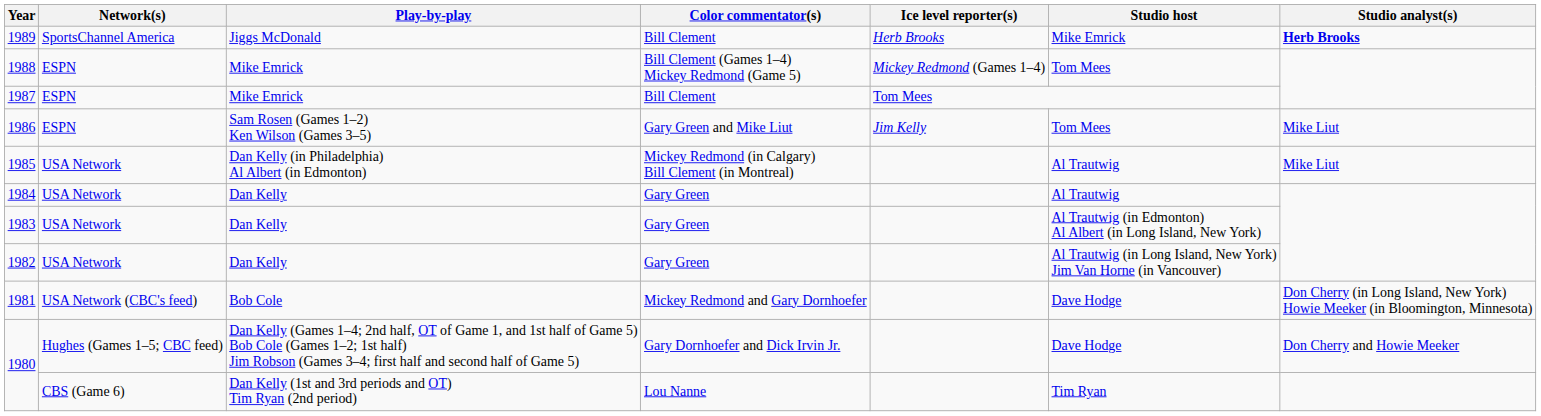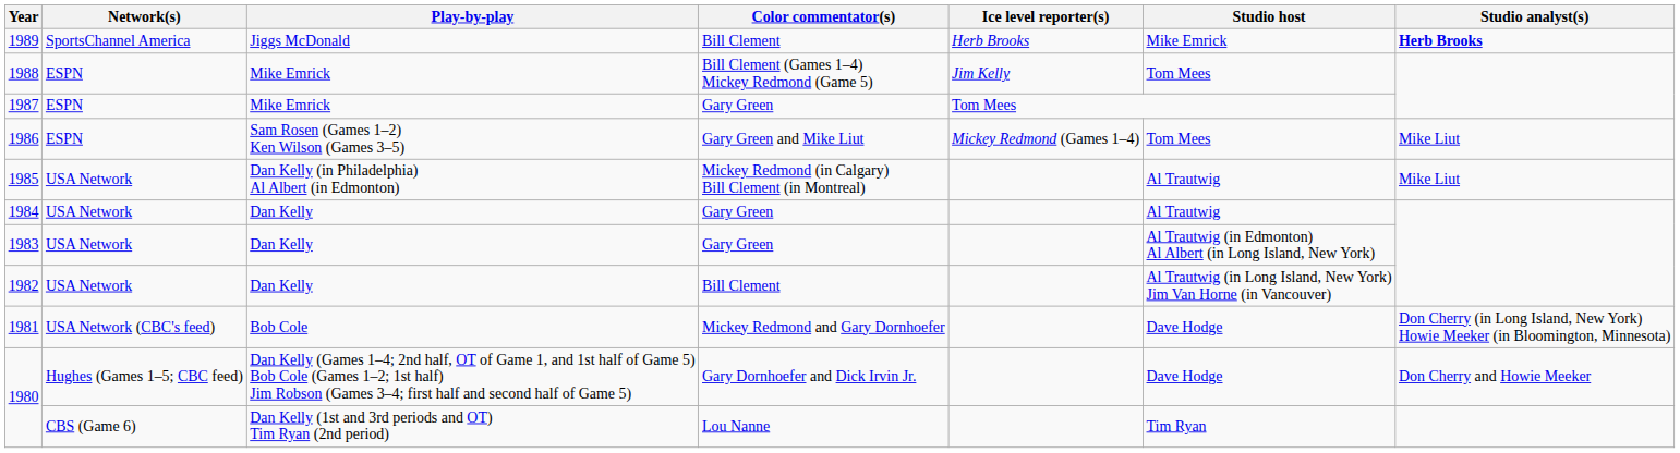1988 | Ice level reporter(s): Mickey Redmond (Games 1–4) -> Jim Kelly
1987 | Color commentator(s): Bill Clement -> Gary Green
1986 | Ice level reporter(s): Jim Kelly -> Mickey Redmond (Games 1–4)
1982 | Color commentator(s): Gary Green -> Bill Clement
